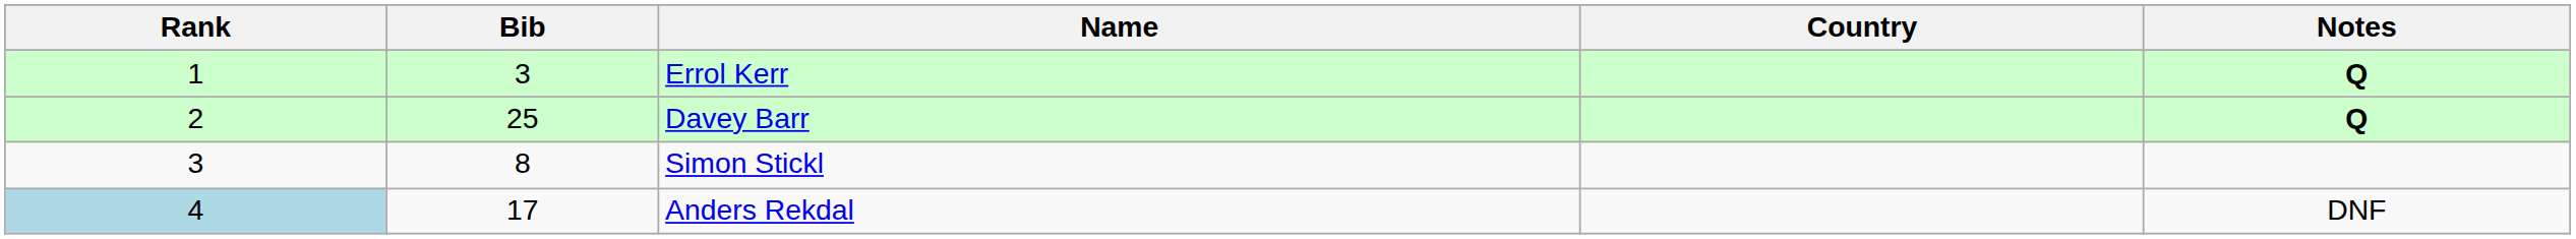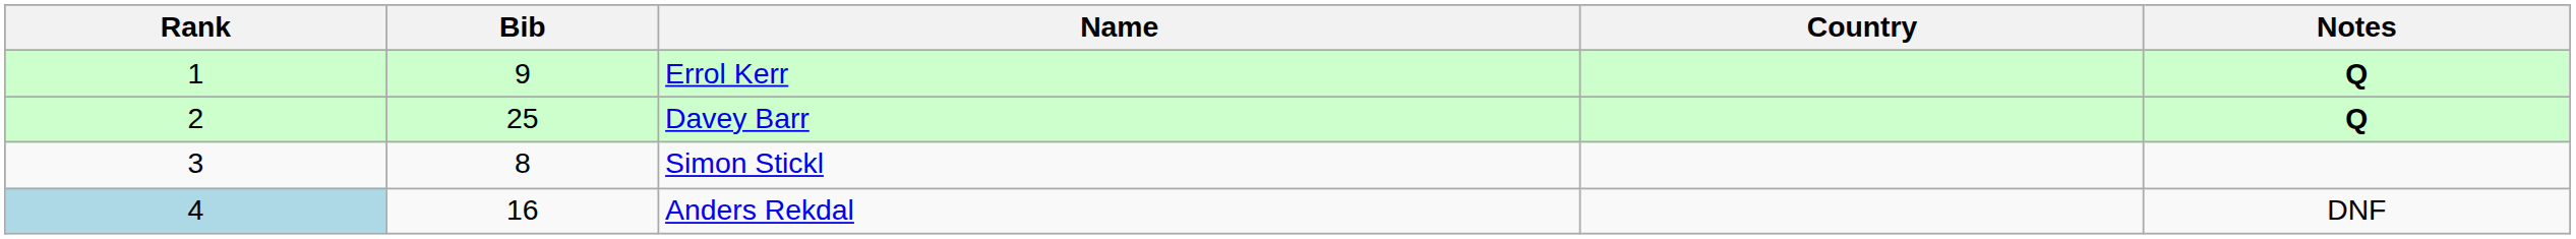Errol Kerr | Bib: 3 -> 9
Anders Rekdal | Bib: 17 -> 16
